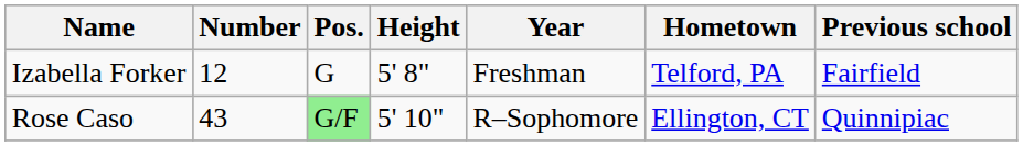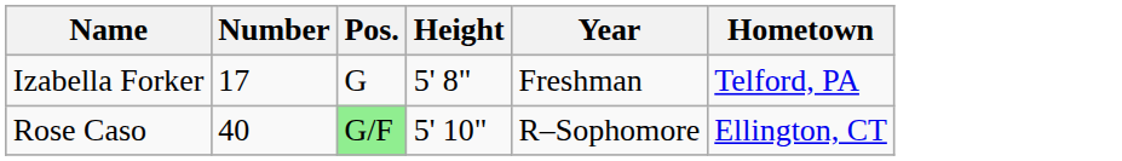- column: Previous school | Fairfield | Quinnipiac
Izabella Forker | Number: 12 -> 17
Rose Caso | Number: 43 -> 40
